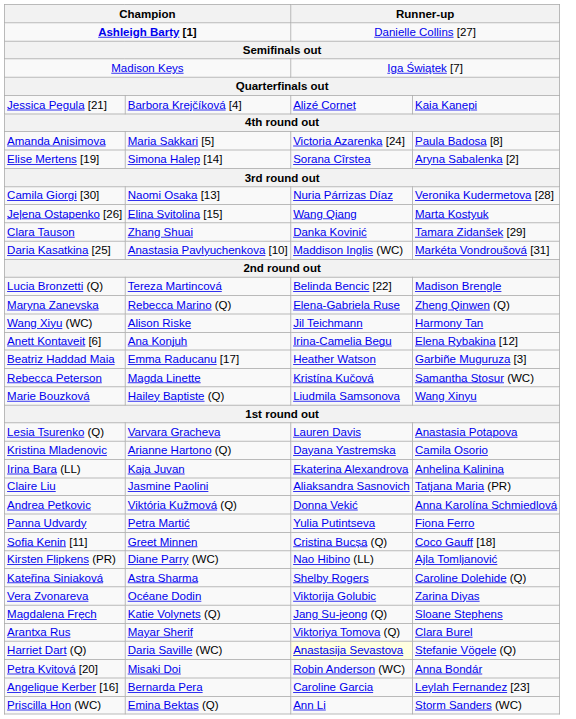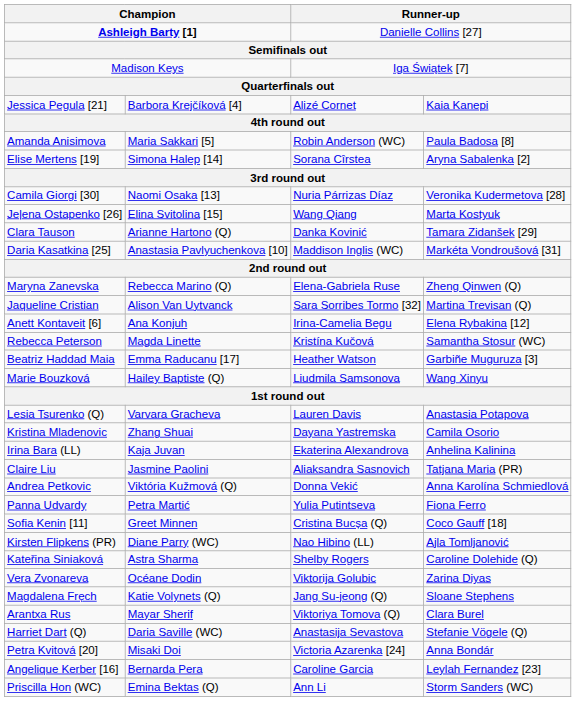Amanda Anisimova | column 3: Victoria Azarenka [24] -> Robin Anderson (WC)
Clara Tauson | column 2: Zhang Shuai -> Arianne Hartono (Q)
- row: Lucia Bronzetti (Q) | Tereza Martincová | Belinda Bencic [22] | Madison Brengle
- row: Wang Xiyu (WC) | Alison Riske | Jil Teichmann | Harmony Tan
+ row: Jaqueline Cristian | Alison Van Uytvanck | Sara Sorribes Tormo [32] | Martina Trevisan (Q)
rows swapped: Beatriz Haddad Maia <-> Rebecca Peterson
Kristina Mladenovic | column 2: Arianne Hartono (Q) -> Zhang Shuai
Harriet Dart (Q) | column 3: lightyellow background -> no background
Petra Kvitová [20] | column 3: Robin Anderson (WC) -> Victoria Azarenka [24]
